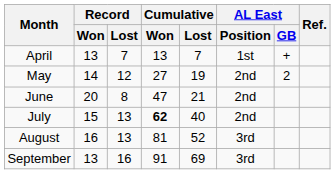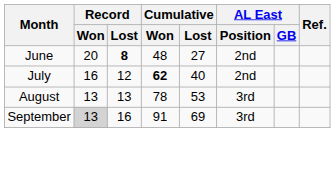- row: April | 13 | 7 | 13 | 7 | 1st | +
- row: May | 14 | 12 | 27 | 19 | 2nd | 2
June | Record / Lost: normal -> bold
June | Cumulative / Won: 47 -> 48
June | Cumulative / Lost: 21 -> 27
July | Record / Won: 15 -> 16
July | Record / Lost: 13 -> 12
August | Record / Won: 16 -> 13
August | Cumulative / Won: 81 -> 78
August | Cumulative / Lost: 52 -> 53
September | Record / Won: no background -> lightgrey background
